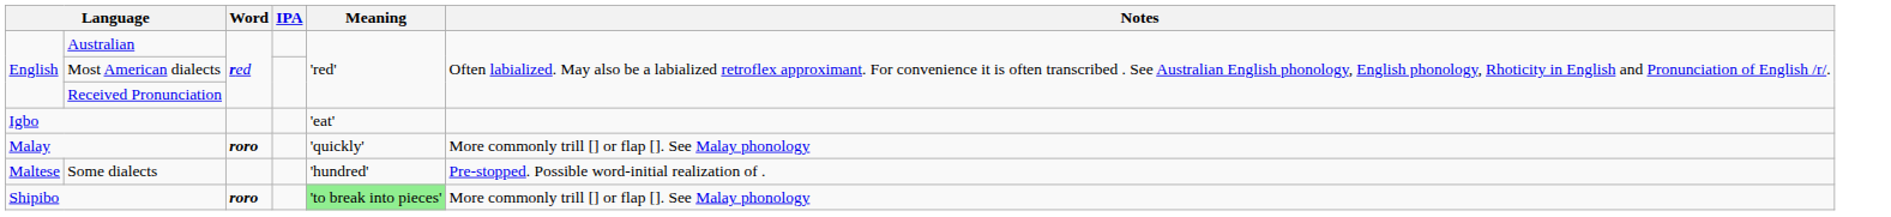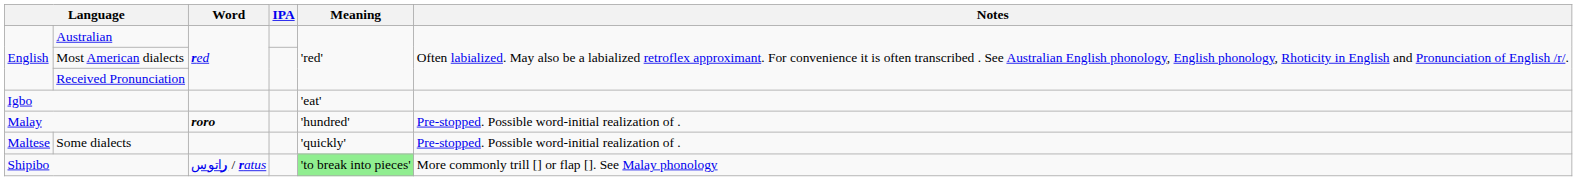Malay | Meaning: 'quickly' -> 'hundred'
Malay | Notes: More commonly trill [] or flap []. See Malay phonology -> Pre-stopped. Possible word-initial realization of .
Some dialects | Meaning: 'hundred' -> 'quickly'
Shipibo | Word: roro -> راتوس / ratus
